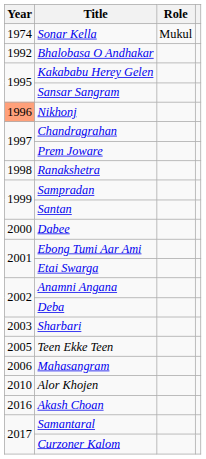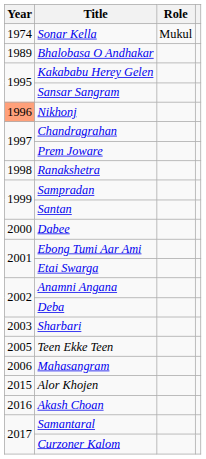Bhalobasa O Andhakar | Year: 1992 -> 1989
Alor Khojen | Year: 2010 -> 2015
